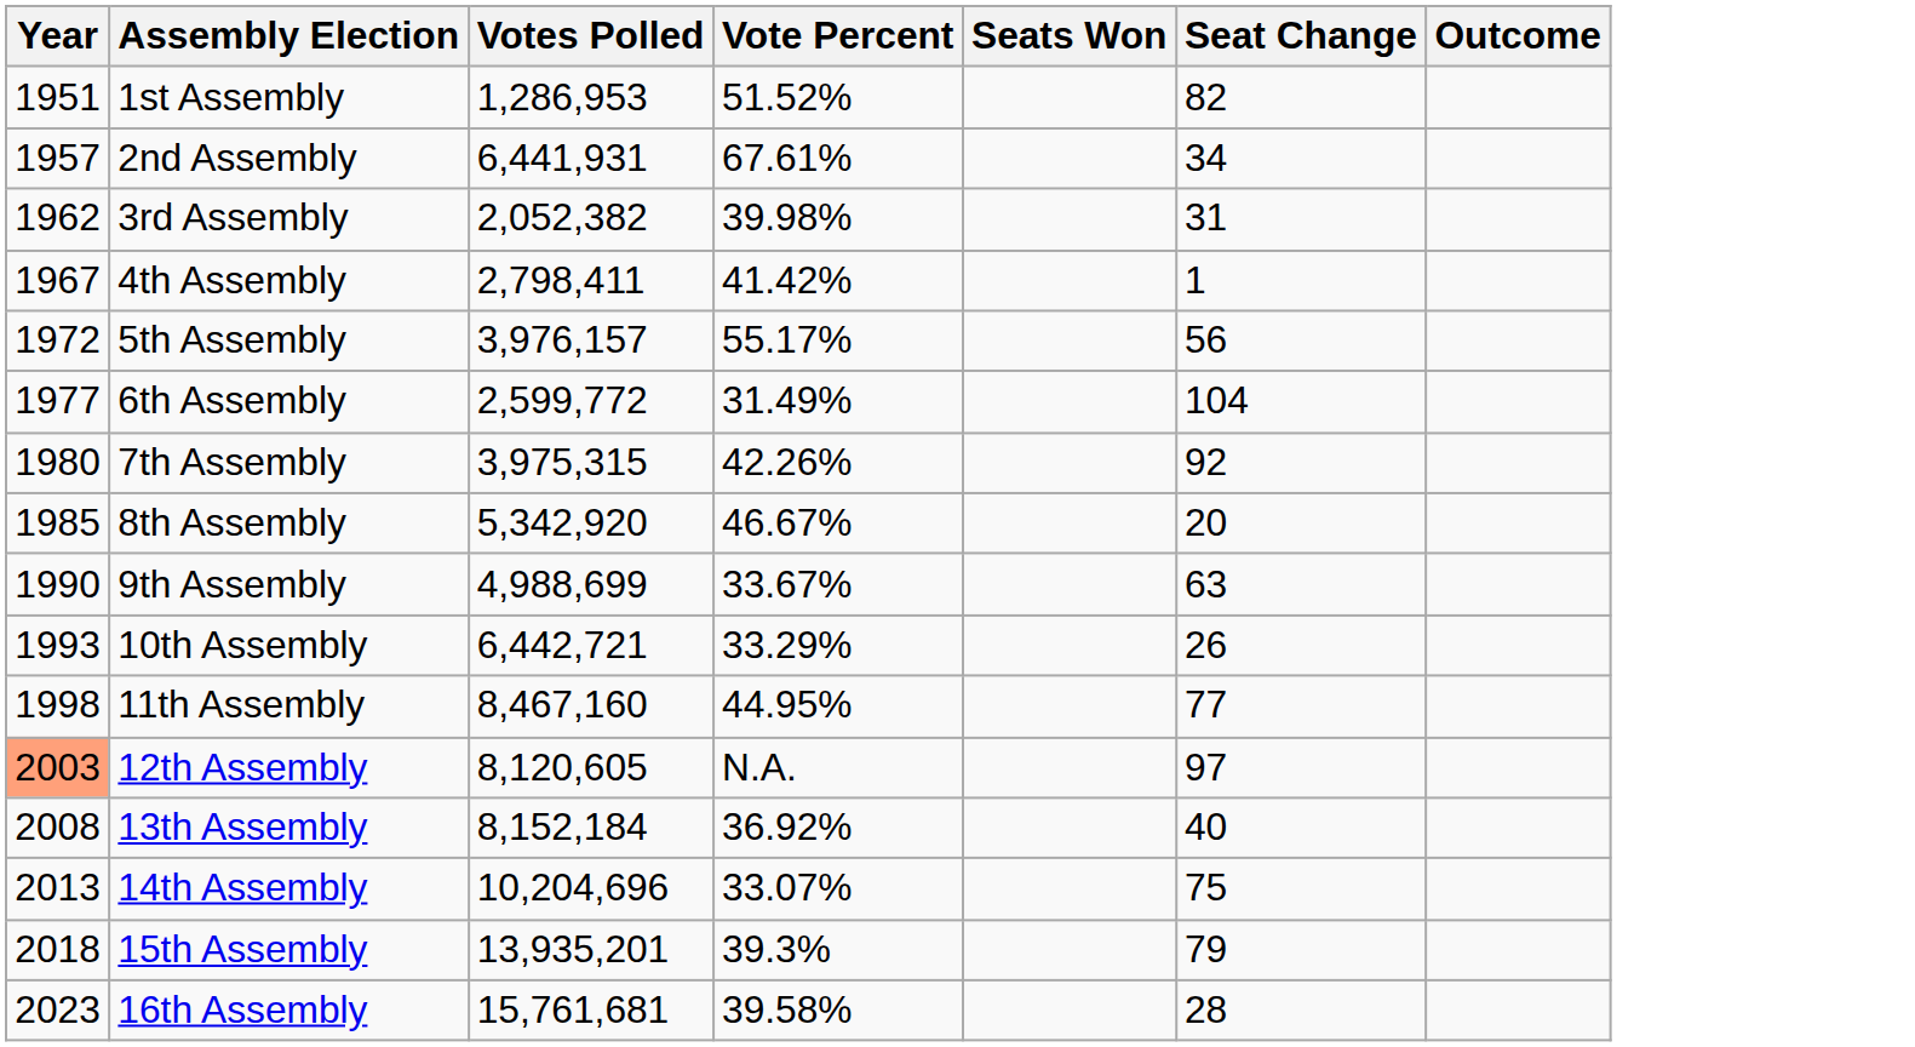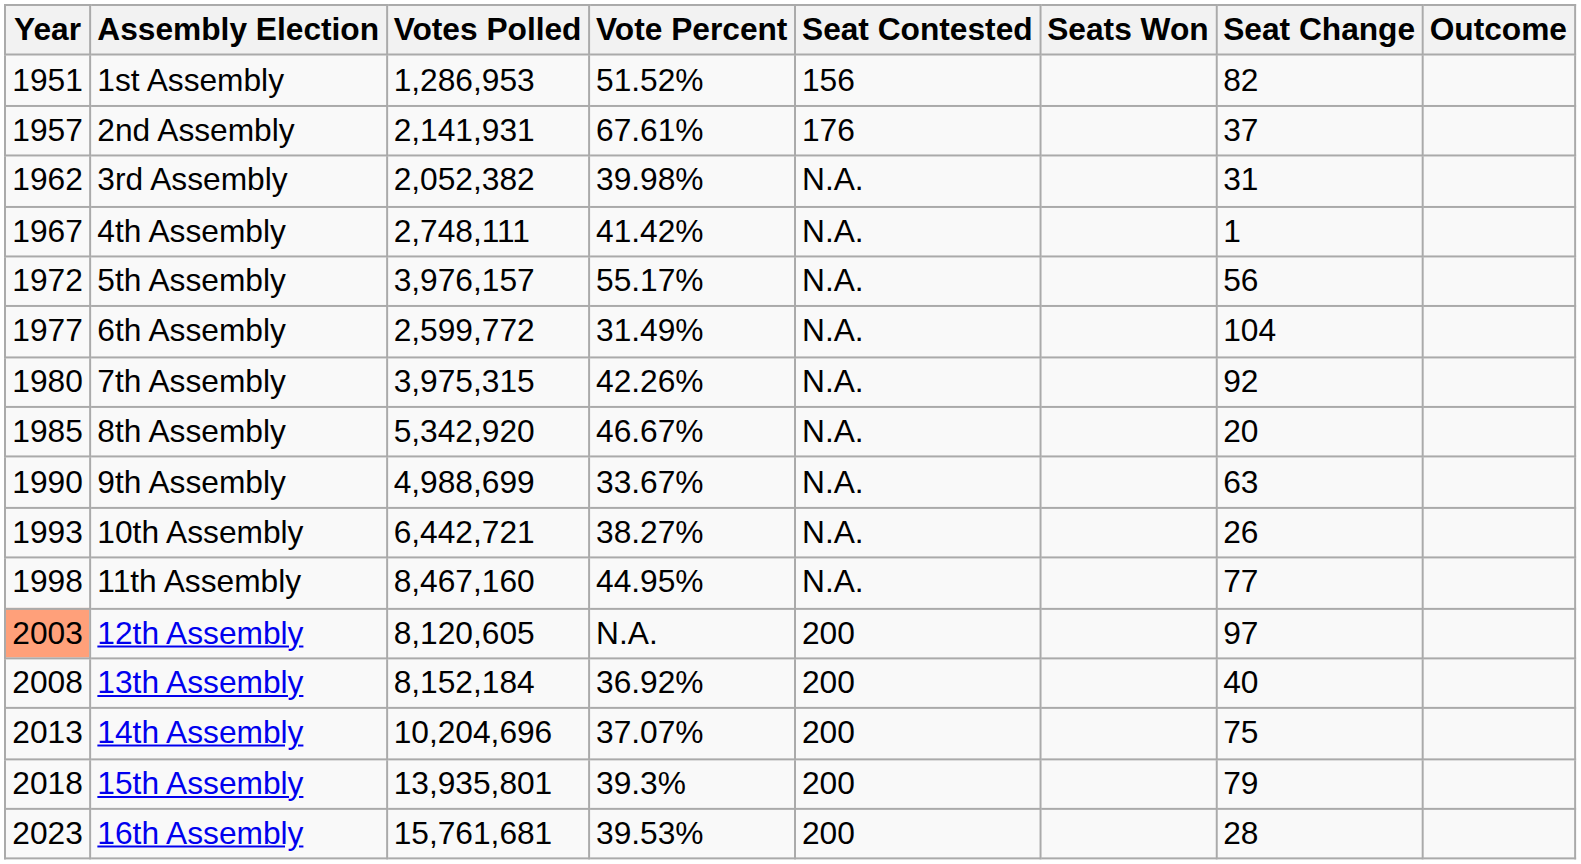+ column: Seat Contested | 156 | 176 | N.A. | N.A. | N.A. | N.A. | N.A. | N.A. | N.A. | N.A. | N.A. | 200 | 200 | 200 | 200 | 200
2nd Assembly | Votes Polled: 6,441,931 -> 2,141,931
2nd Assembly | Seat Change: 34 -> 37
4th Assembly | Votes Polled: 2,798,411 -> 2,748,111
10th Assembly | Vote Percent: 33.29% -> 38.27%
14th Assembly | Vote Percent: 33.07% -> 37.07%
15th Assembly | Votes Polled: 13,935,201 -> 13,935,801
16th Assembly | Vote Percent: 39.58% -> 39.53%
